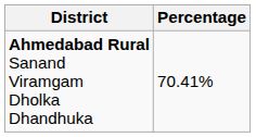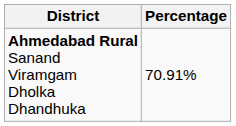Ahmedabad Rural Sanand Viramgam Dholka Dhandhuka | Percentage: 70.41% -> 70.91%
